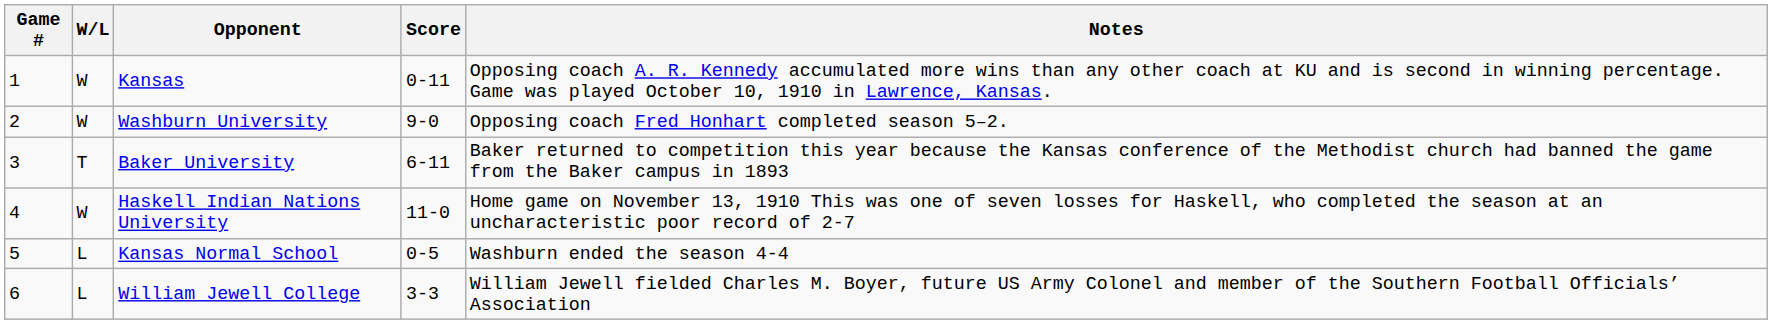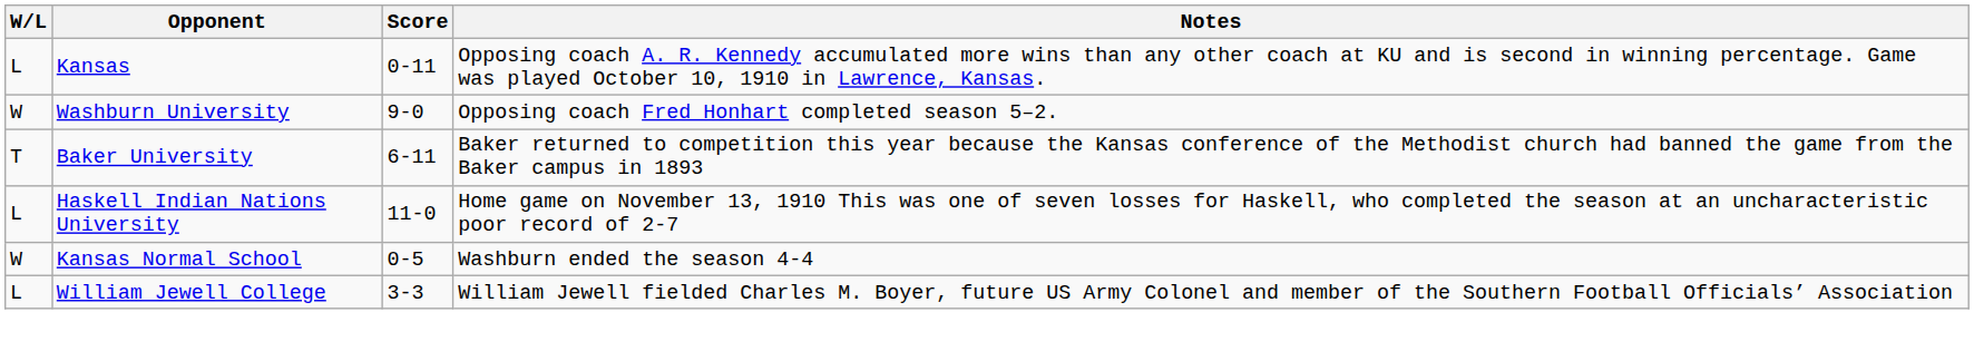- column: Game # | 1 | 2 | 3 | 4 | 5 | 6
Kansas | W/L: W -> L
Haskell Indian Nations University | W/L: W -> L
Kansas Normal School | W/L: L -> W
